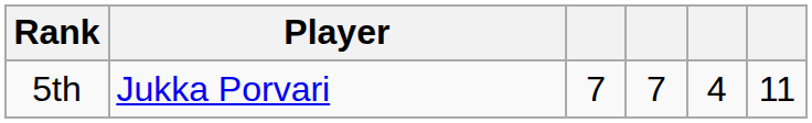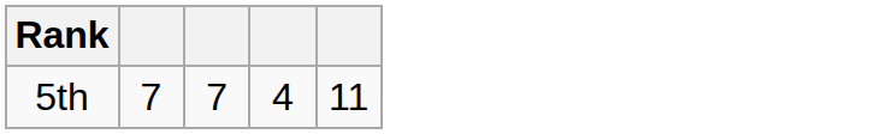- column: Player | Jukka Porvari
